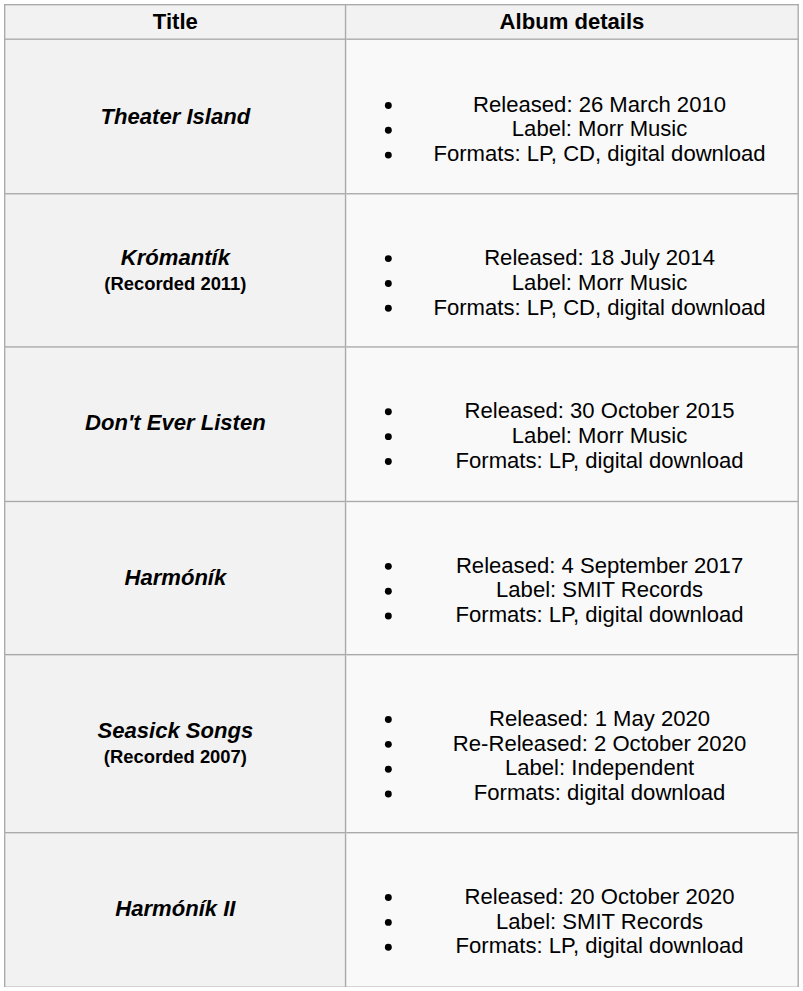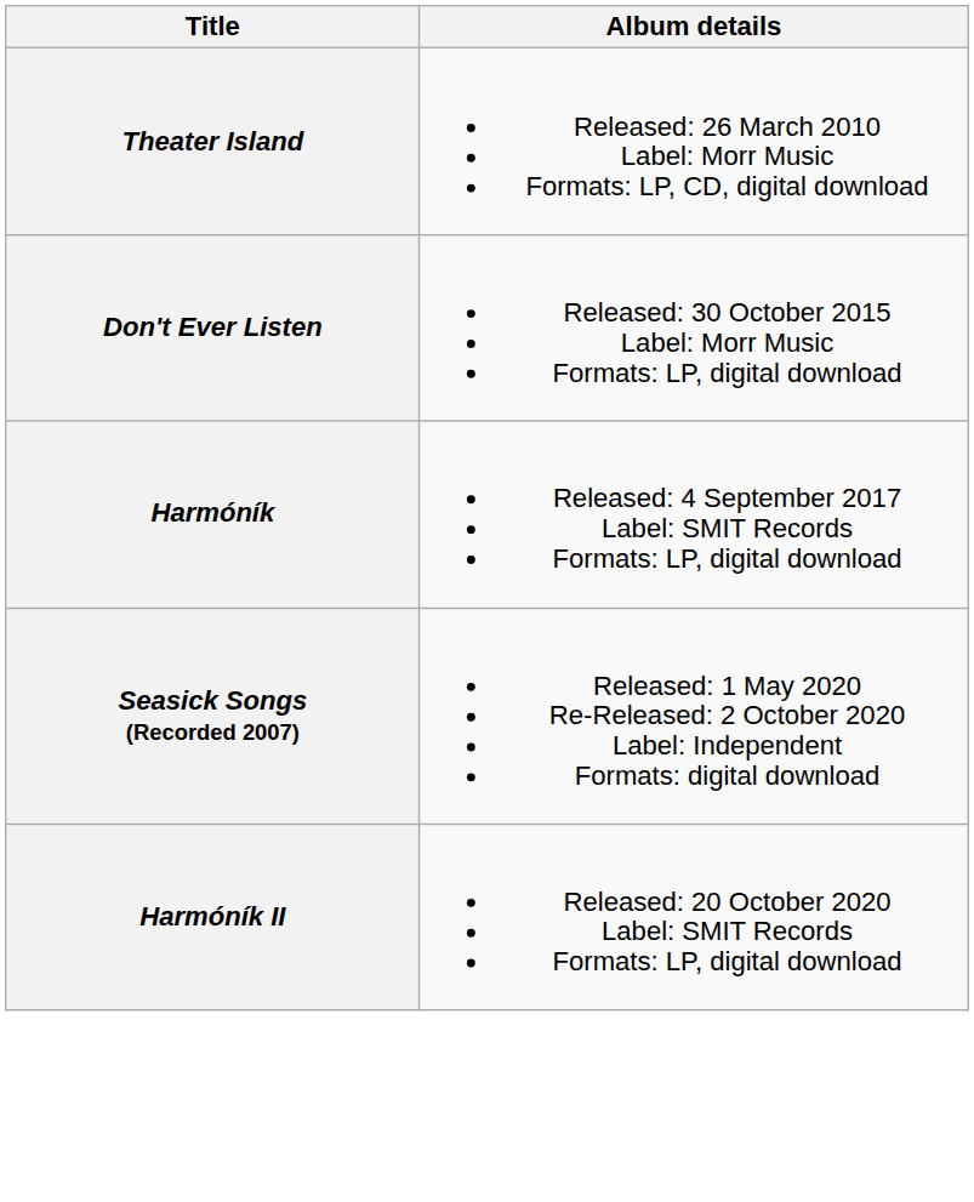- row: Krómantík (Recorded 2011) | Released: 18 July 2014 Label: Morr Music Formats: LP, CD, digital download
